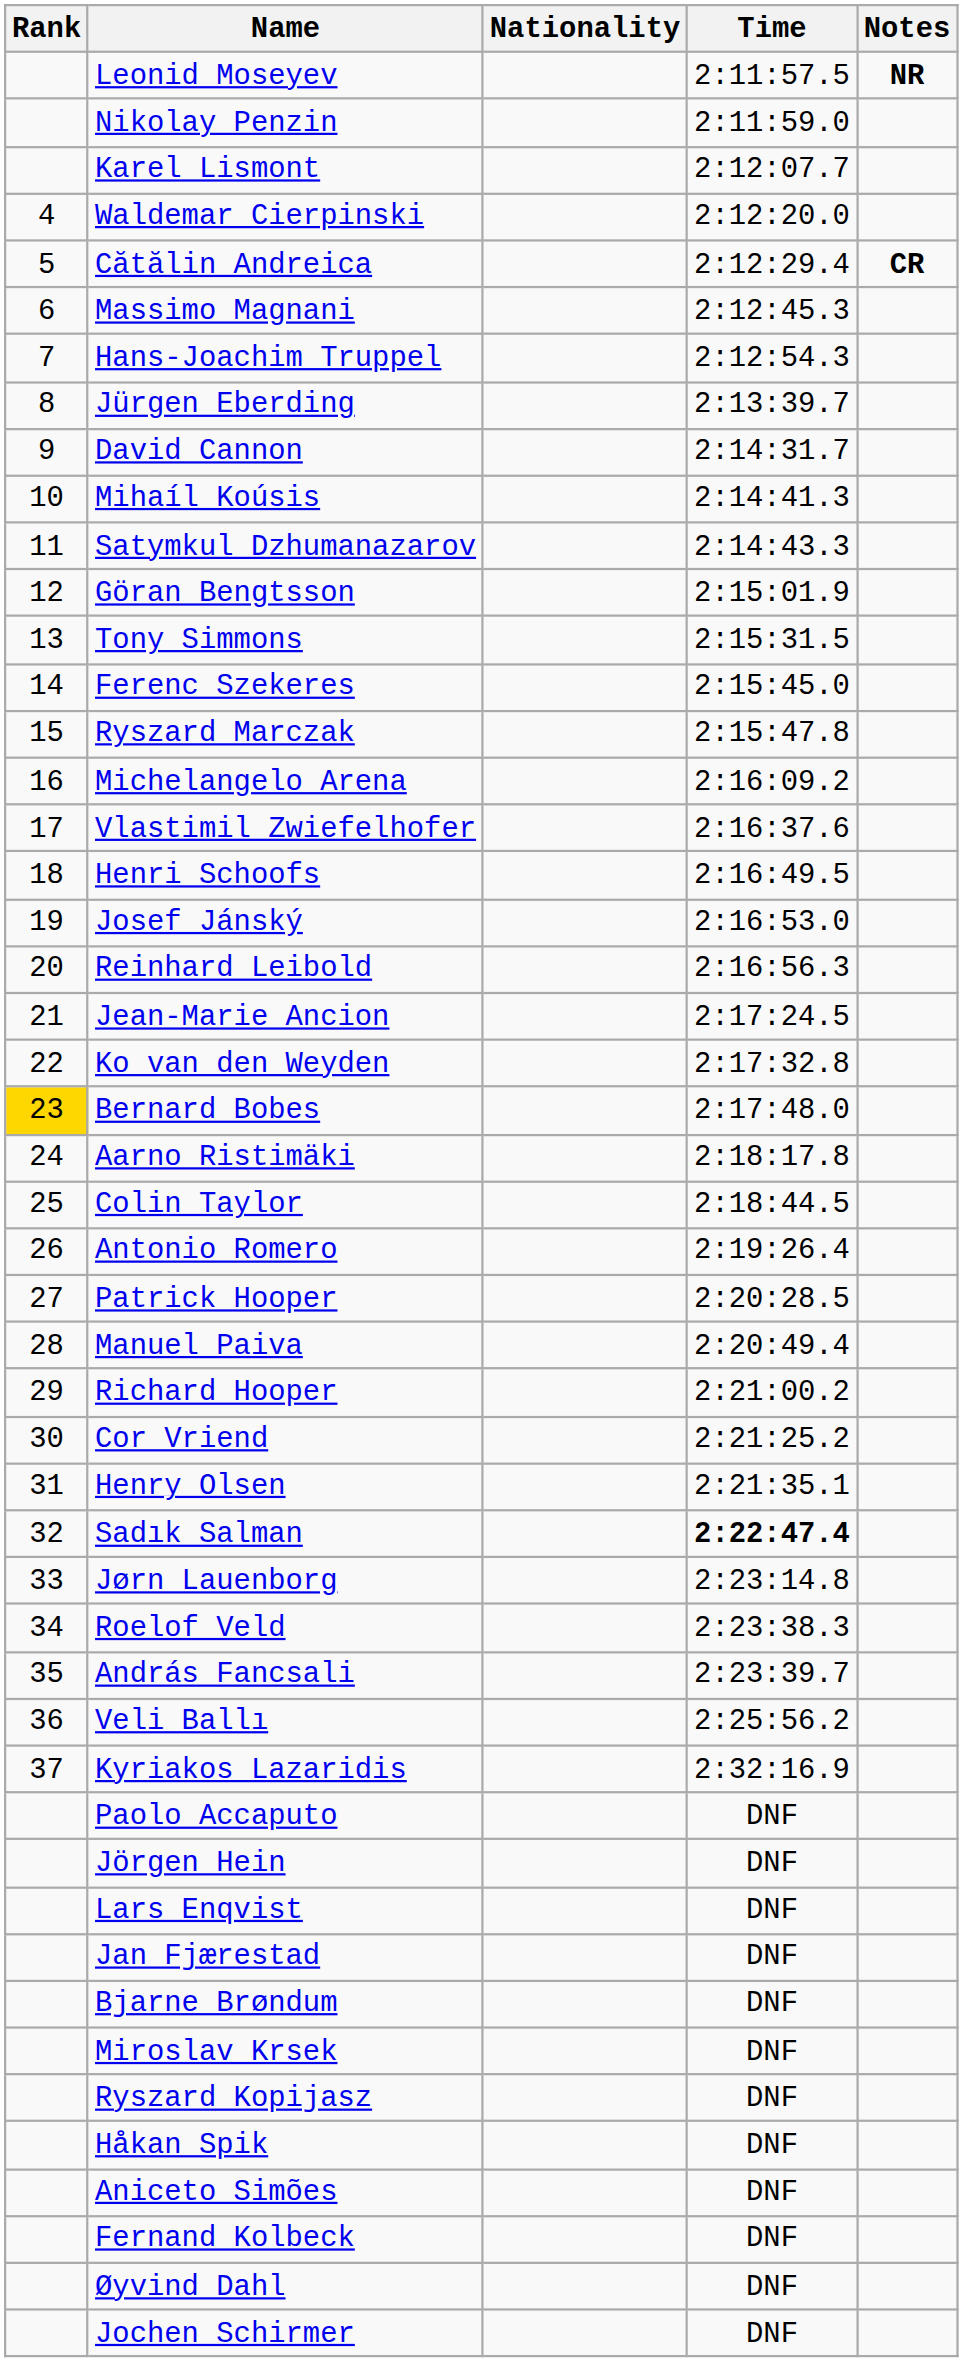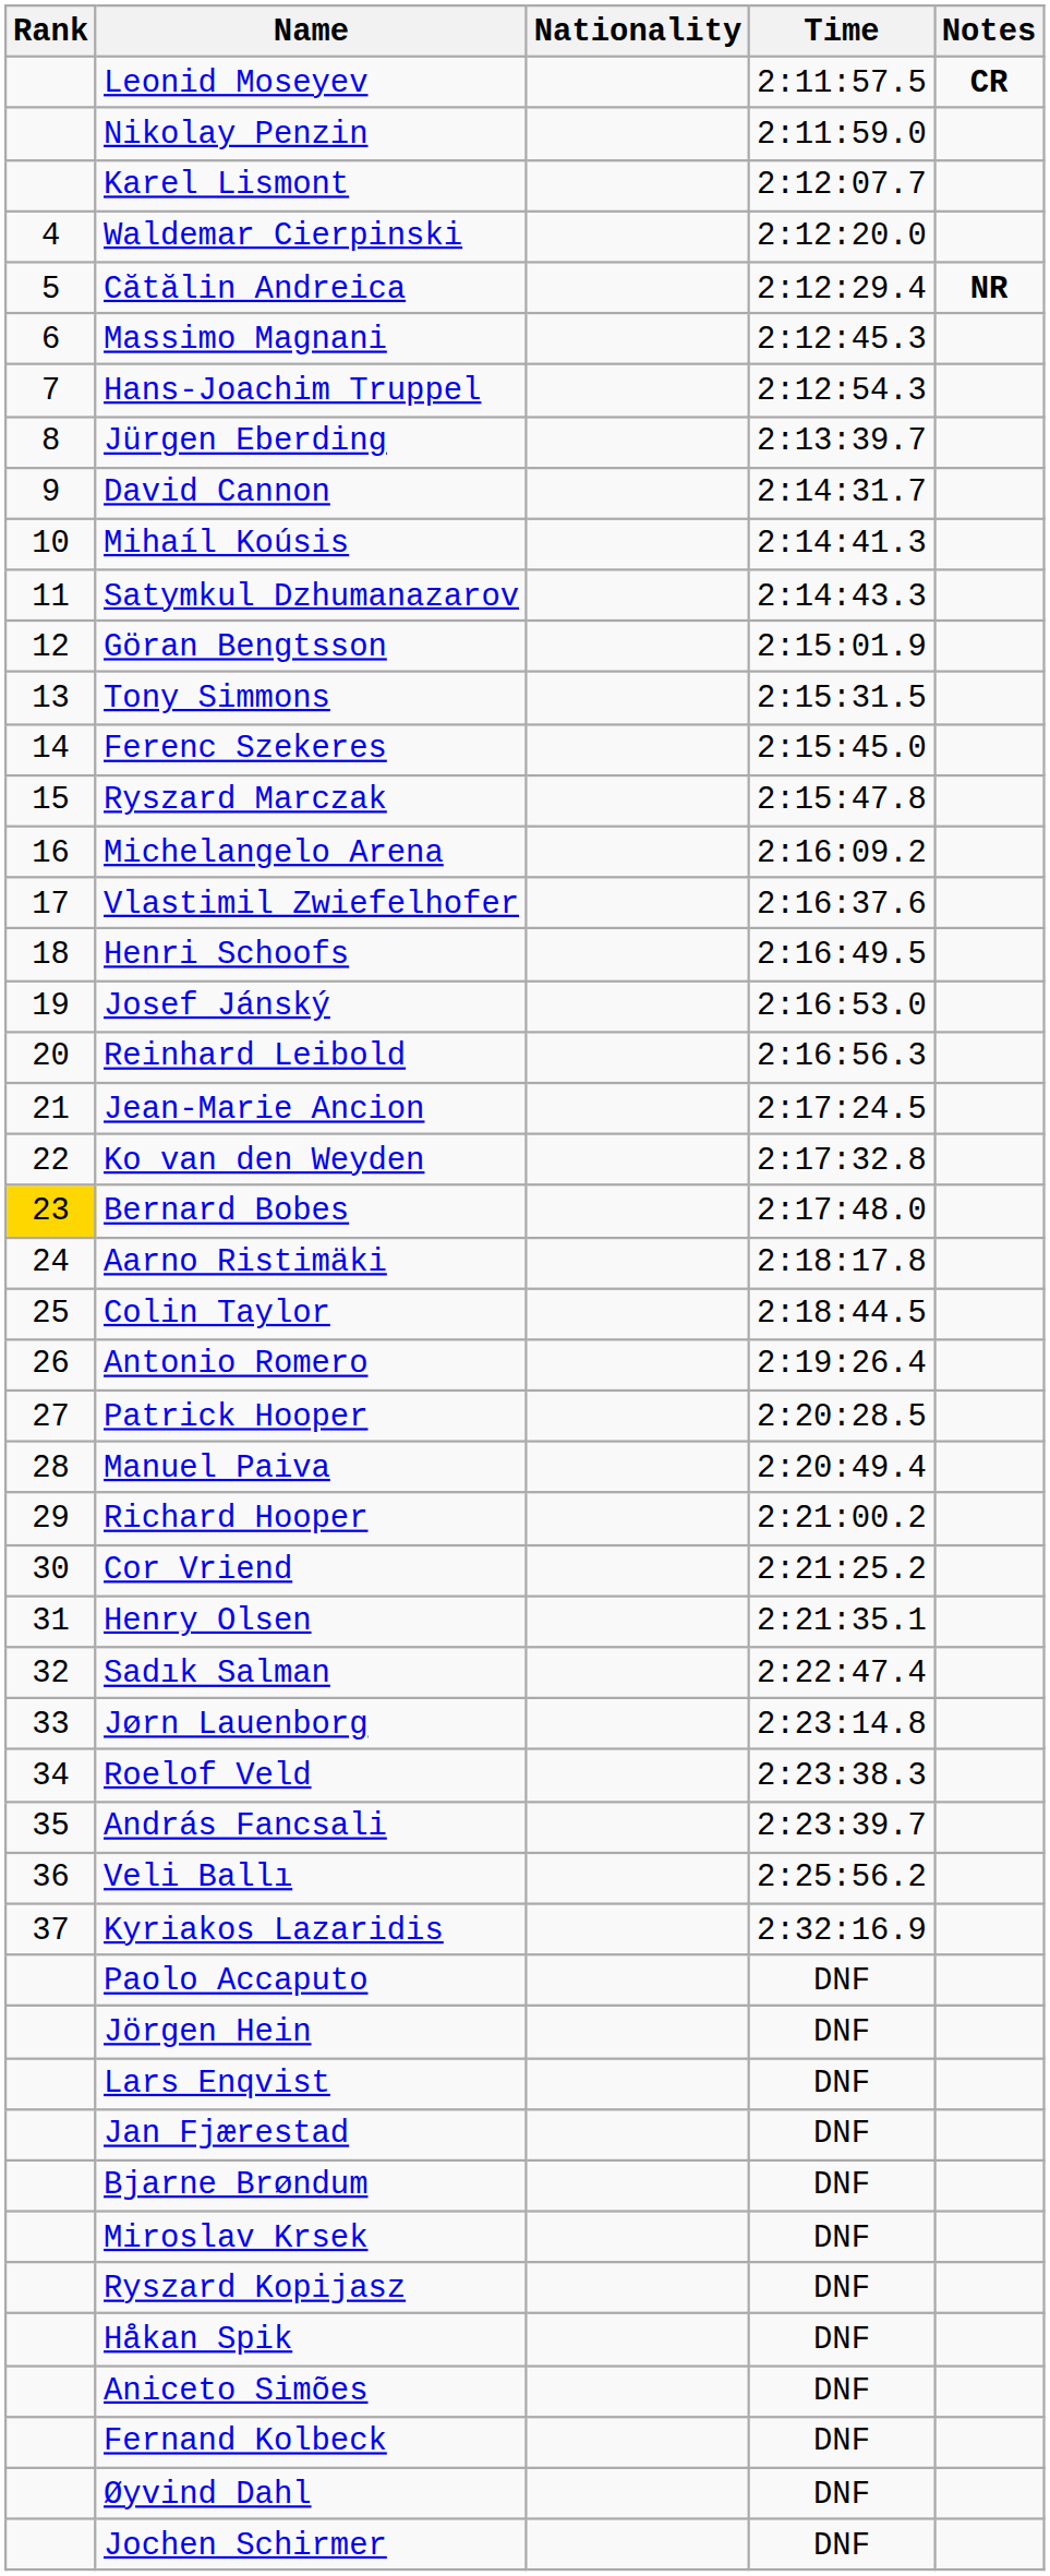Leonid Moseyev | Notes: NR -> CR
Cătălin Andreica | Notes: CR -> NR
Sadık Salman | Time: bold -> normal
